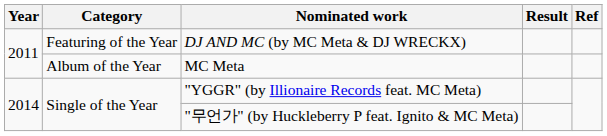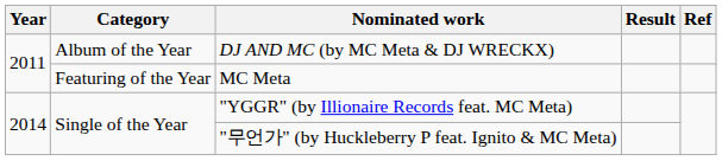DJ AND MC (by MC Meta & DJ WRECKX) | Category: Featuring of the Year -> Album of the Year
MC Meta | Category: Album of the Year -> Featuring of the Year
